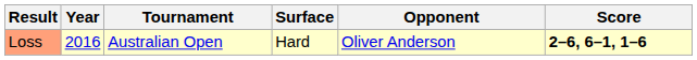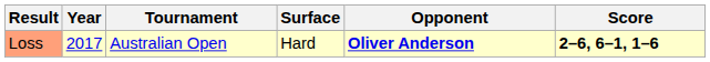Loss | Year: 2016 -> 2017
Loss | Opponent: normal -> bold
